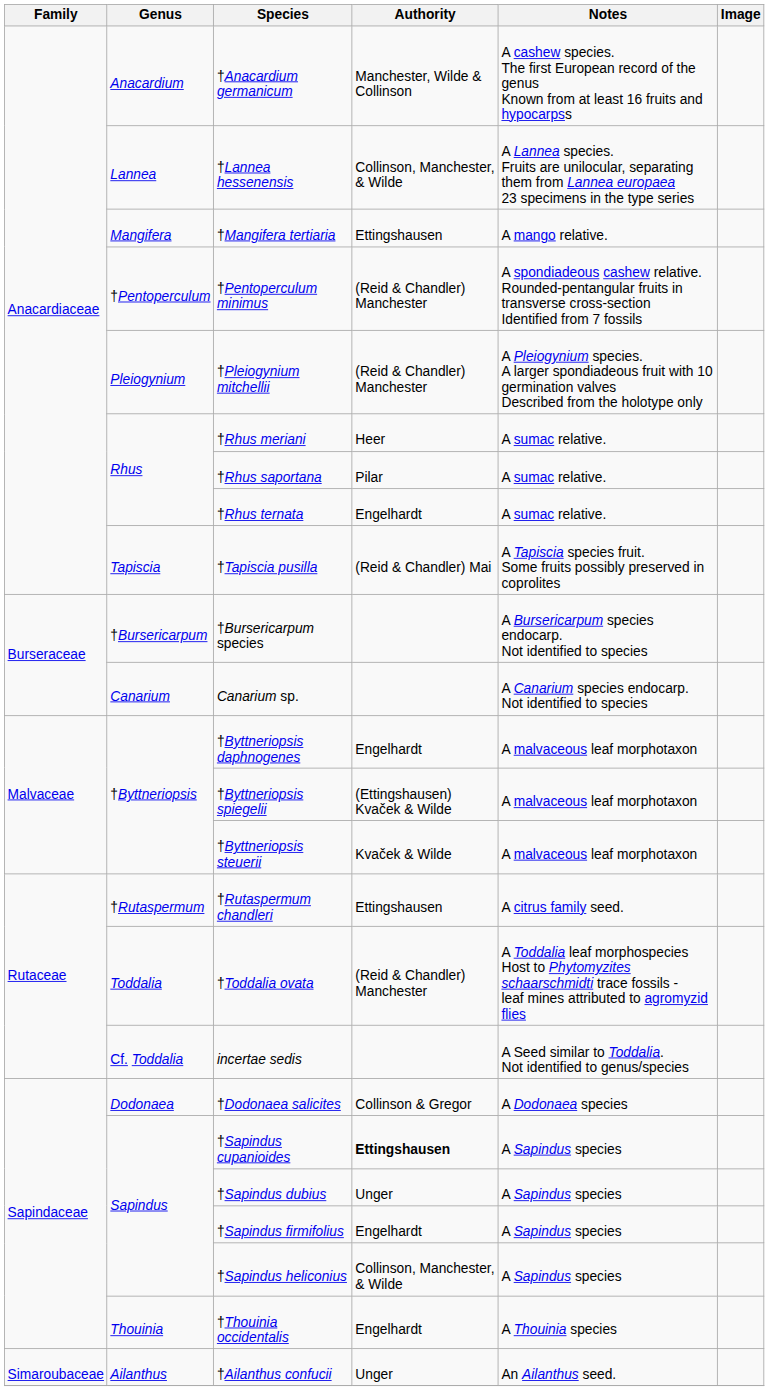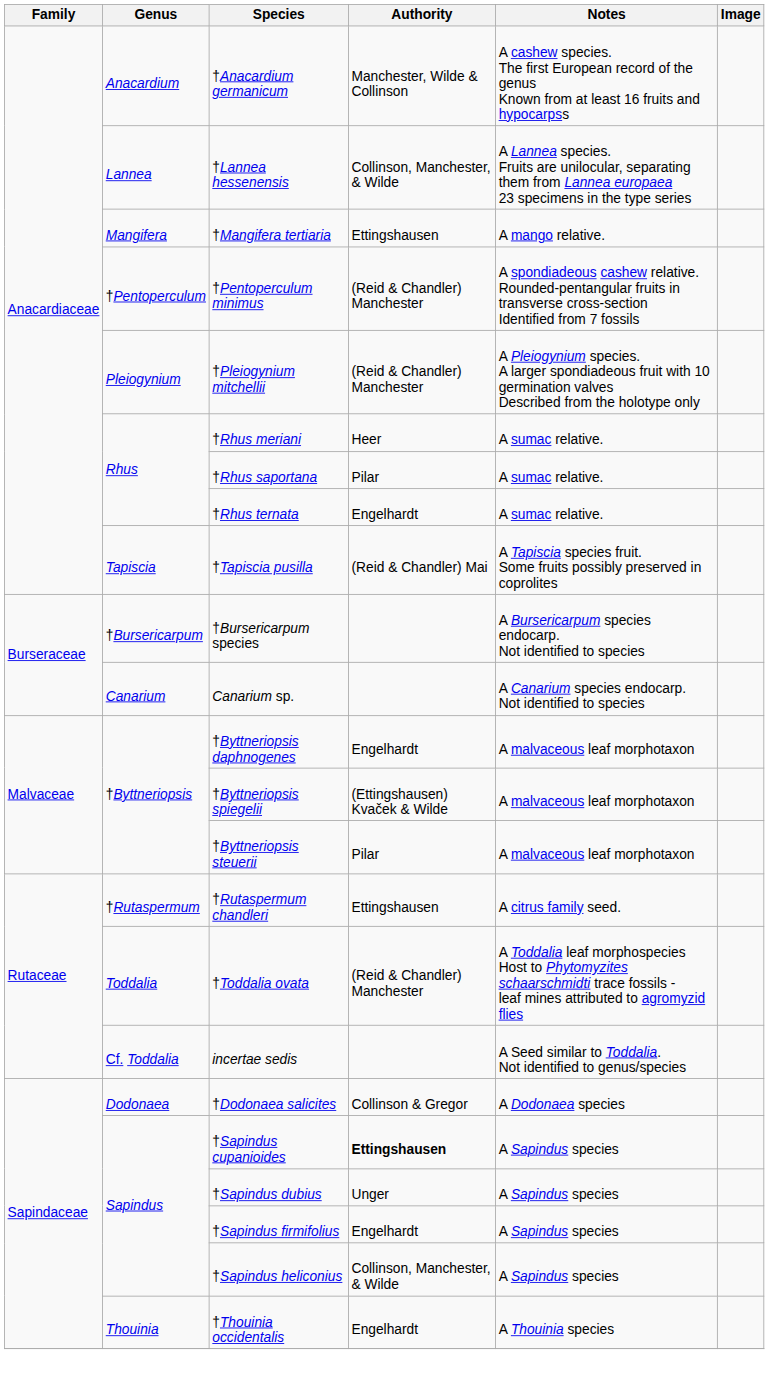†Byttneriopsis steuerii | Authority: Kvaček & Wilde -> Pilar
- row: Simaroubaceae | Ailanthus | †Ailanthus confucii | Unger | An Ailanthus seed.
